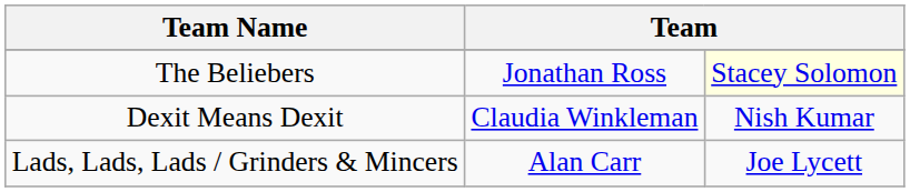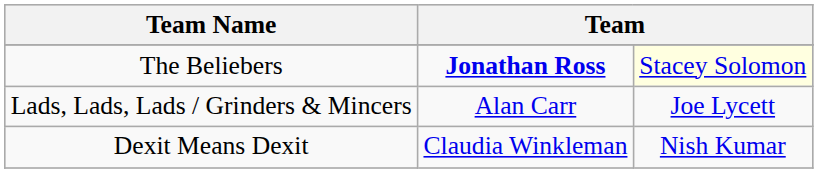The Beliebers | column 2: normal -> bold
rows swapped: Dexit Means Dexit <-> Lads, Lads, Lads / Grinders & Mincers
